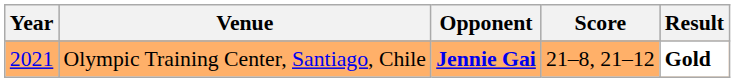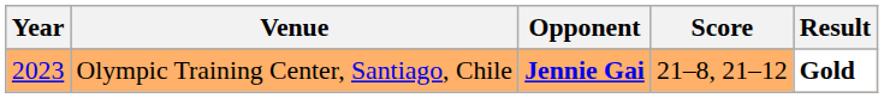Olympic Training Center, Santiago, Chile | Year: 2021 -> 2023
